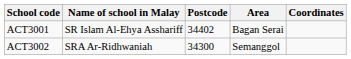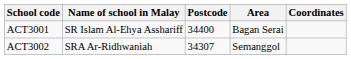ACT3001 | Postcode: 34402 -> 34400
ACT3002 | Postcode: 34300 -> 34307
